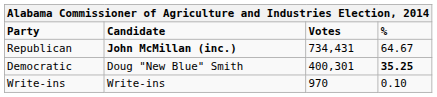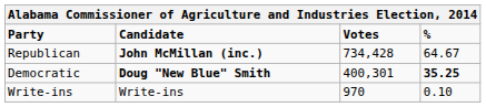Republican | Votes: 734,431 -> 734,428
Democratic | Candidate: normal -> bold
